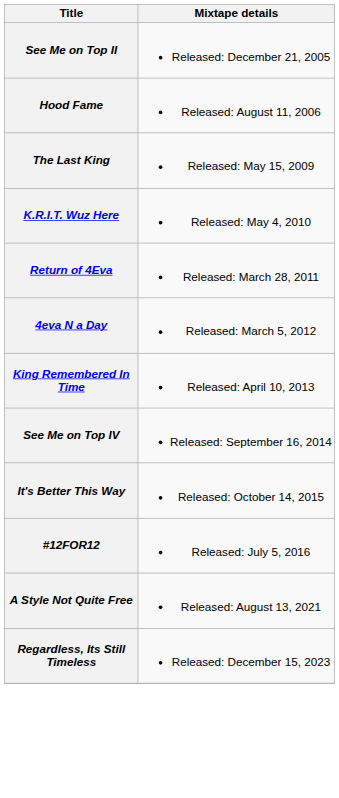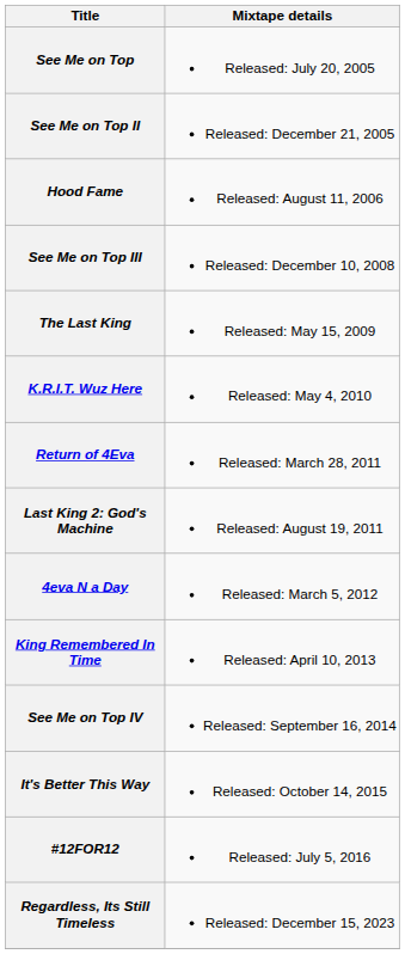+ row: See Me on Top | Released: July 20, 2005
+ row: See Me on Top III | Released: December 10, 2008
+ row: Last King 2: God's Machine | Released: August 19, 2011
- row: A Style Not Quite Free | Released: August 13, 2021
